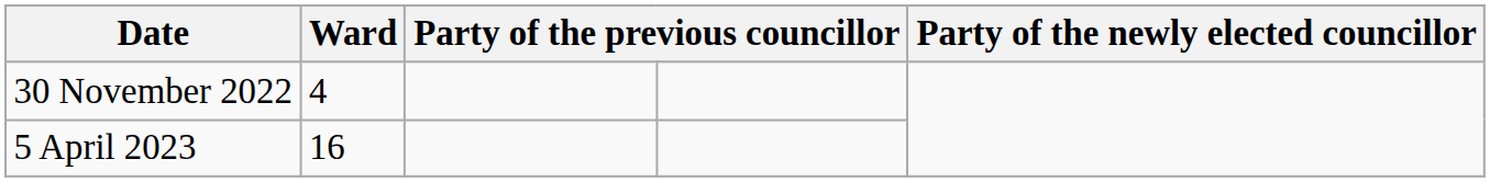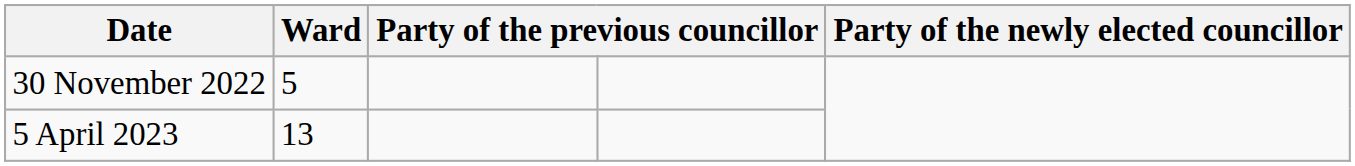30 November 2022 | Ward: 4 -> 5
5 April 2023 | Ward: 16 -> 13
